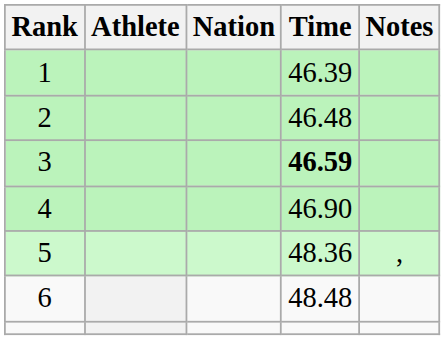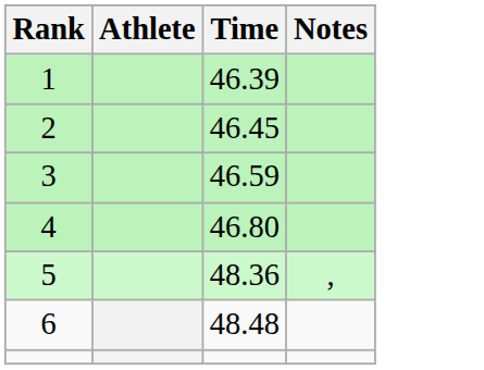- column: Nation
2 | Time: 46.48 -> 46.45
3 | Time: bold -> normal
4 | Time: 46.90 -> 46.80
